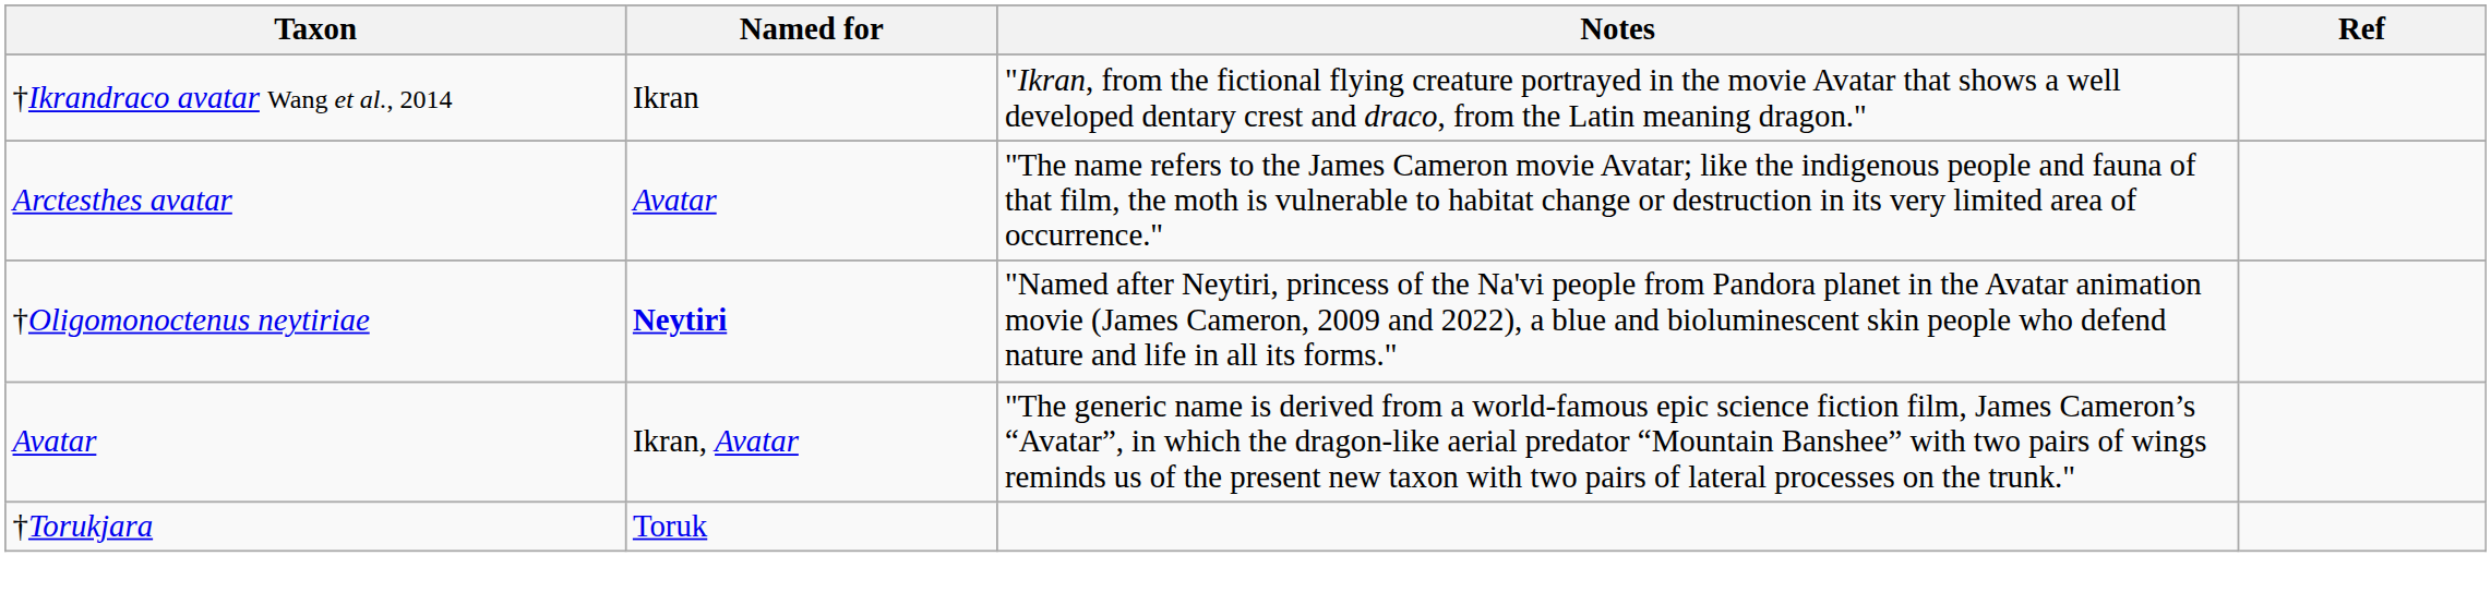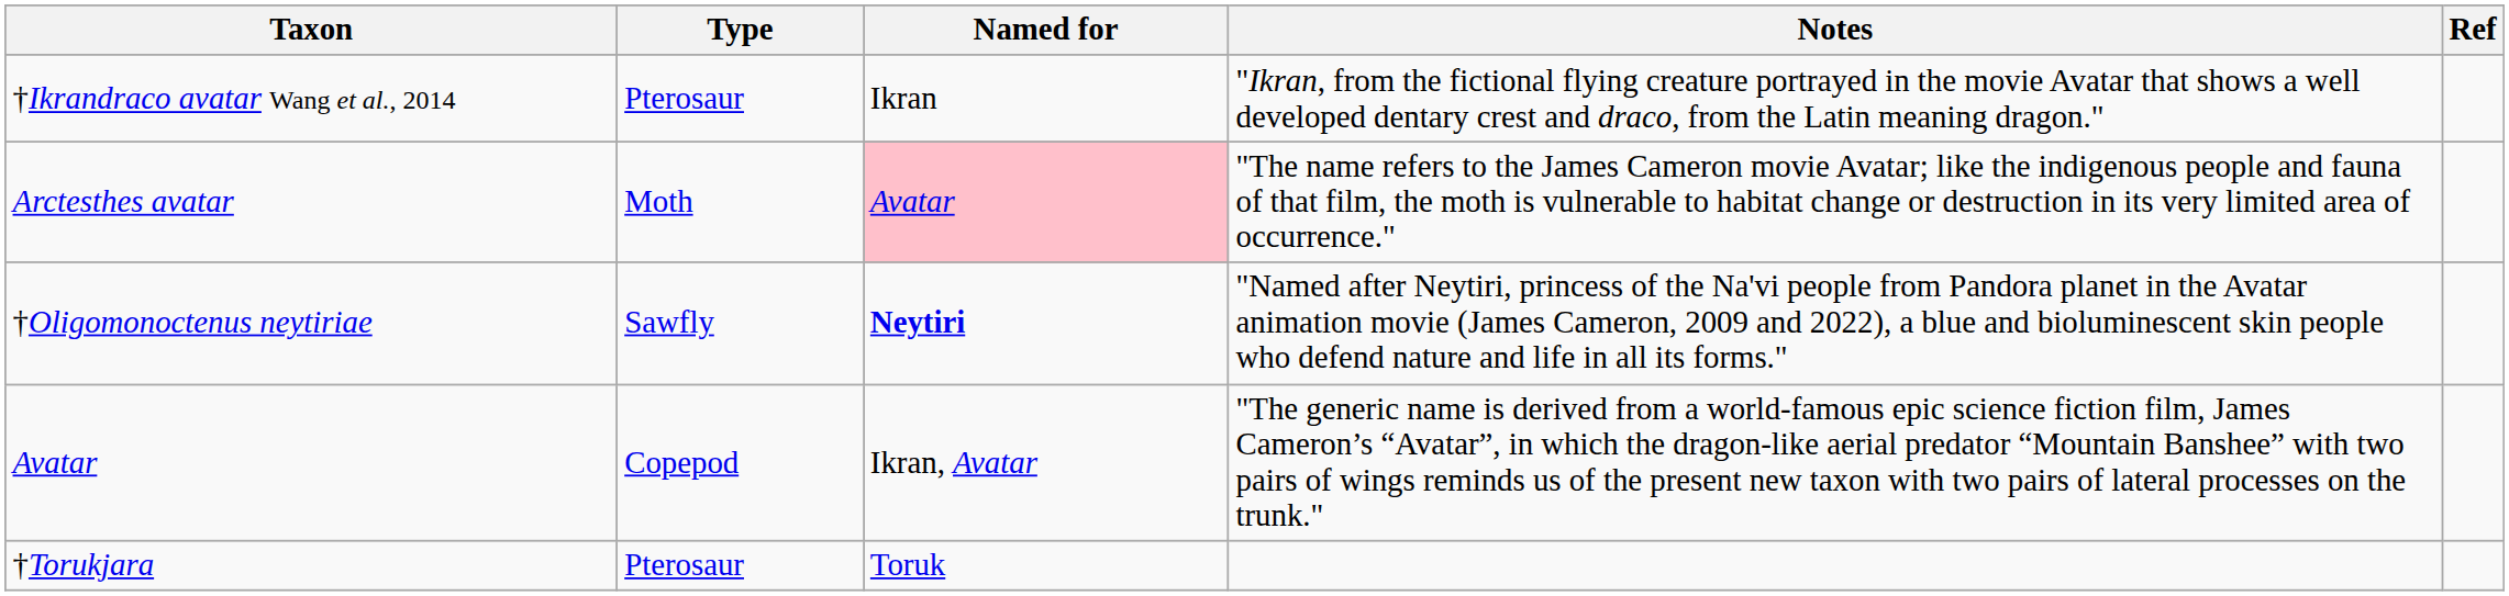+ column: Type | Pterosaur | Moth | Sawfly | Copepod | Pterosaur
Arctesthes avatar | Named for: no background -> pink background
